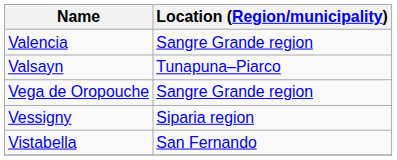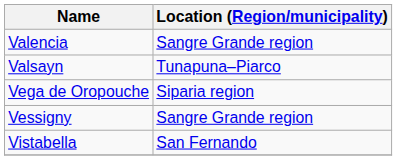Vega de Oropouche | Location (Region/municipality): Sangre Grande region -> Siparia region
Vessigny | Location (Region/municipality): Siparia region -> Sangre Grande region
